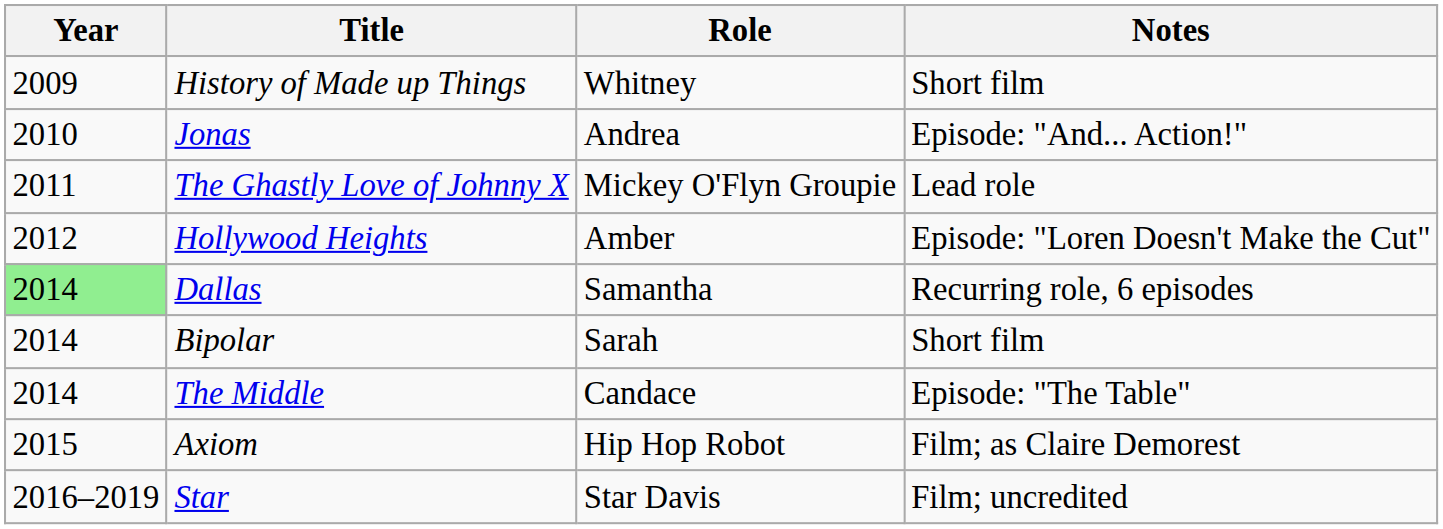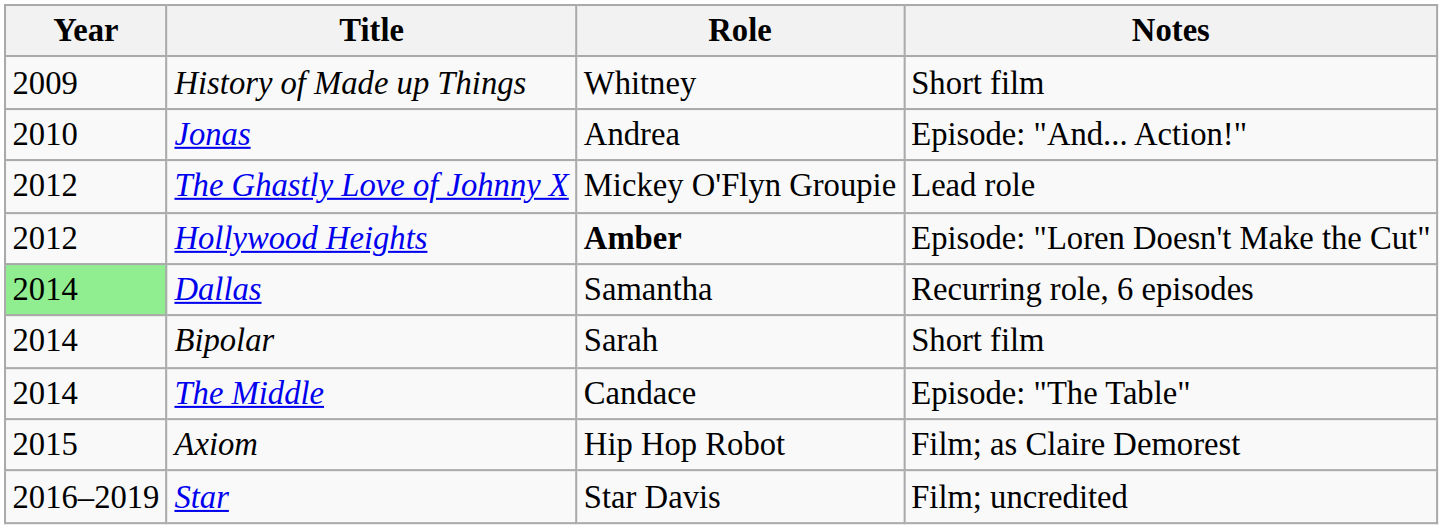The Ghastly Love of Johnny X | Year: 2011 -> 2012
Hollywood Heights | Role: normal -> bold
